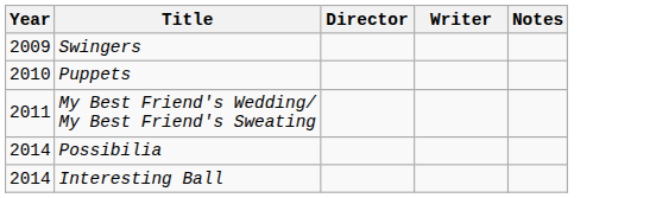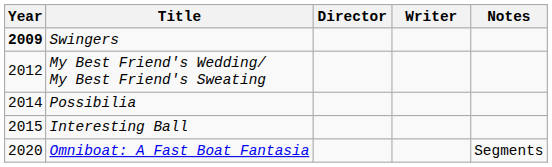Swingers | Year: normal -> bold
- row: 2010 | Puppets
My Best Friend's Wedding/ My Best Friend's Sweating | Year: 2011 -> 2012
Interesting Ball | Year: 2014 -> 2015
+ row: 2020 | Omniboat: A Fast Boat Fantasia | Segments
